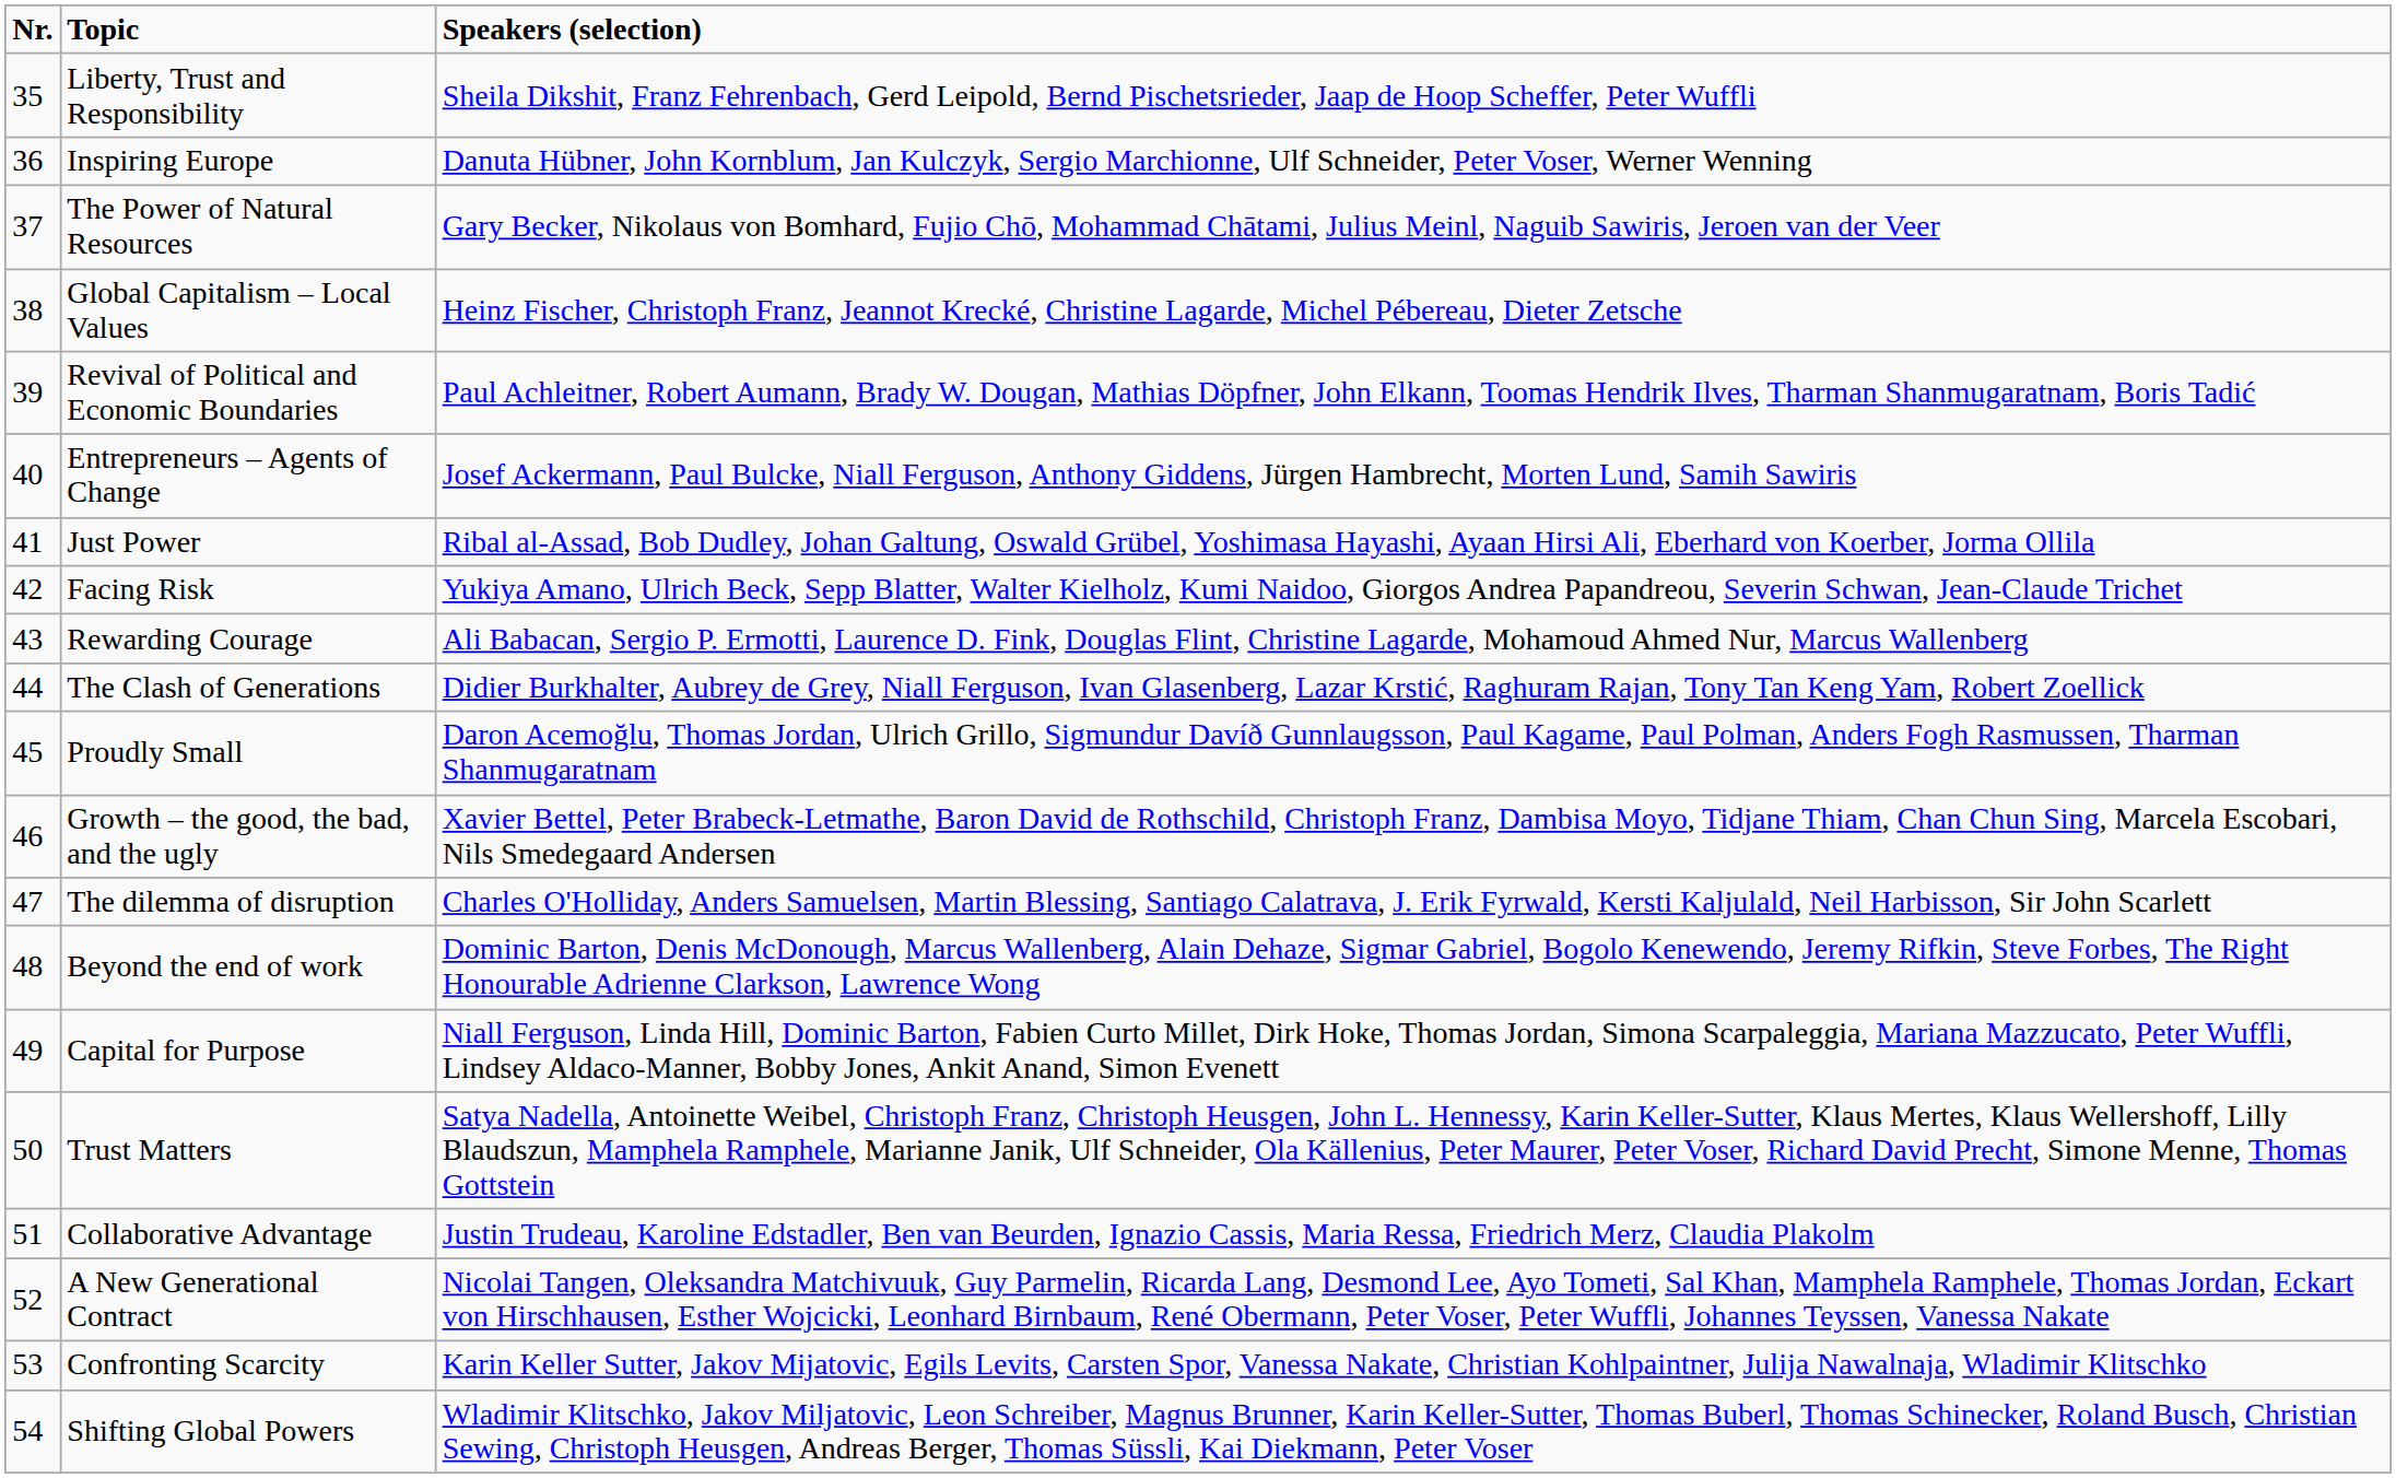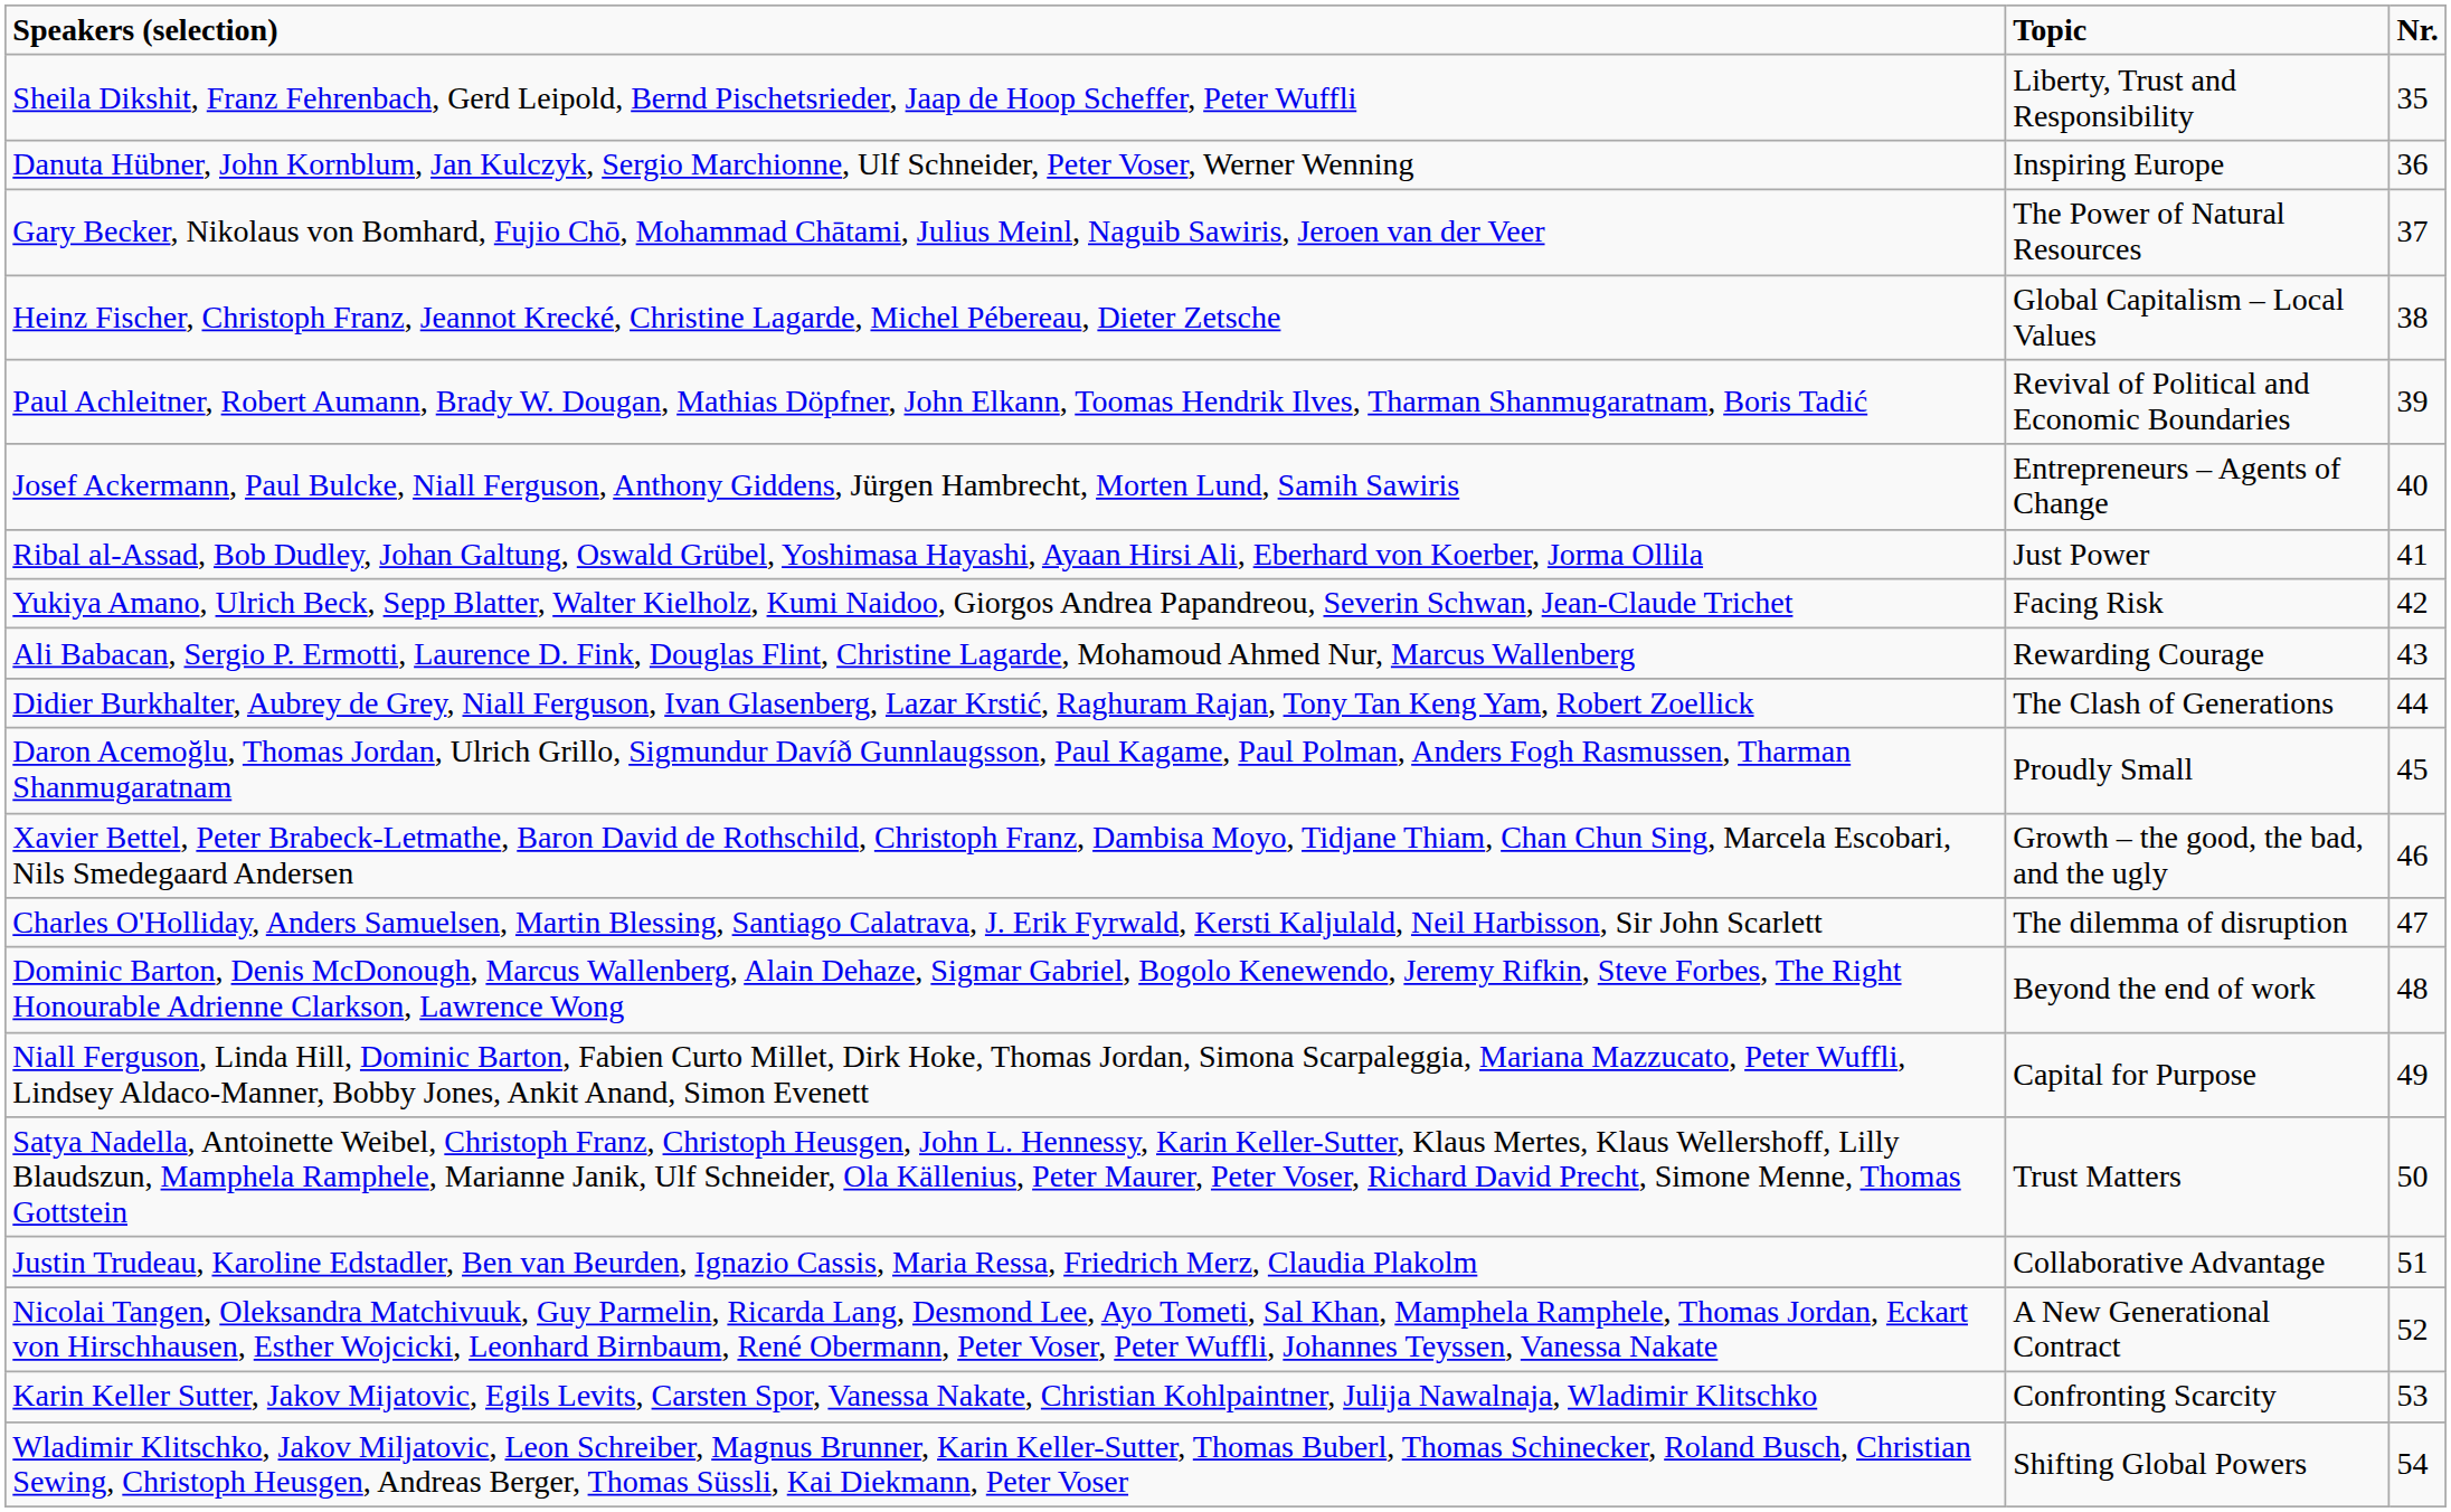columns swapped: Nr. <-> Speakers (selection)
